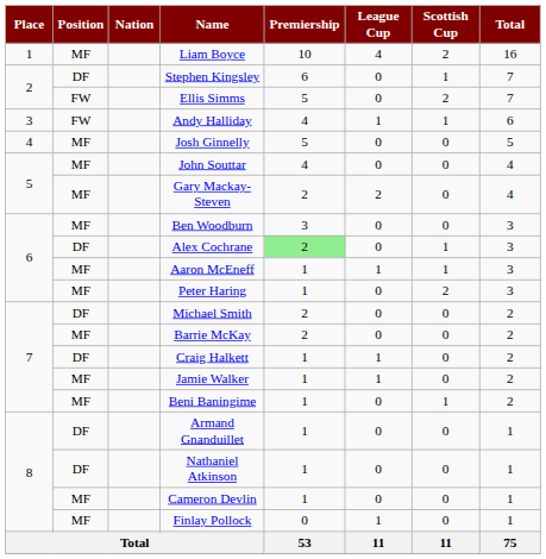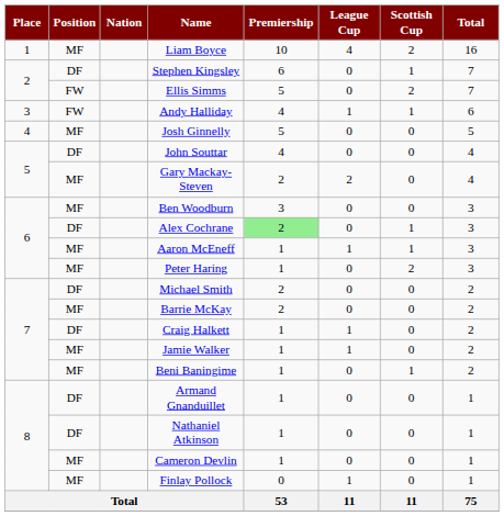John Souttar | Position: MF -> DF
